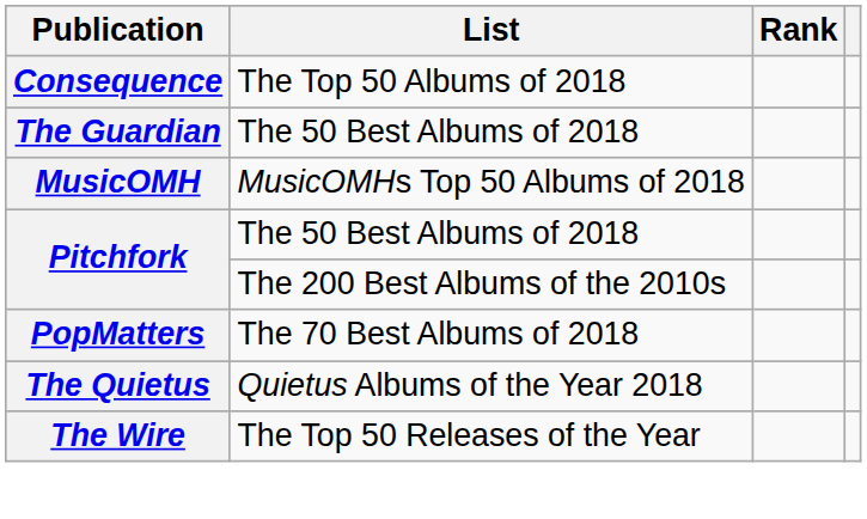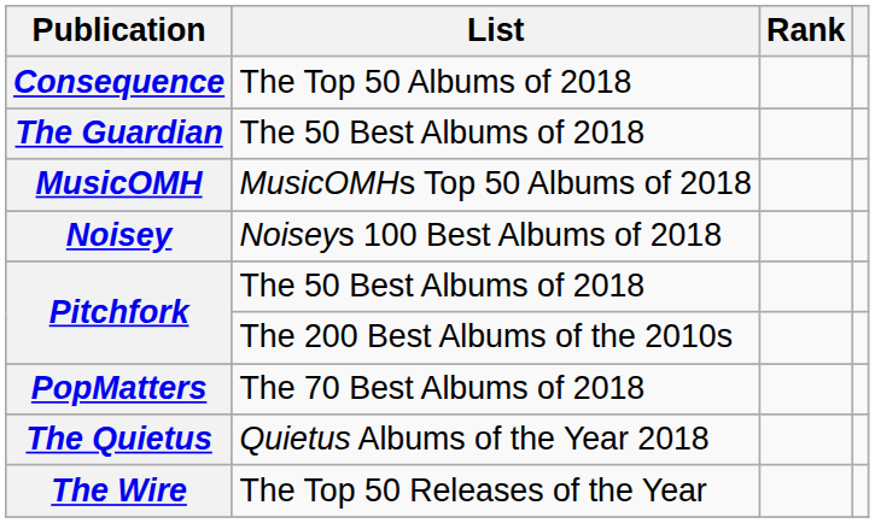+ row: Noisey | Noiseys 100 Best Albums of 2018
